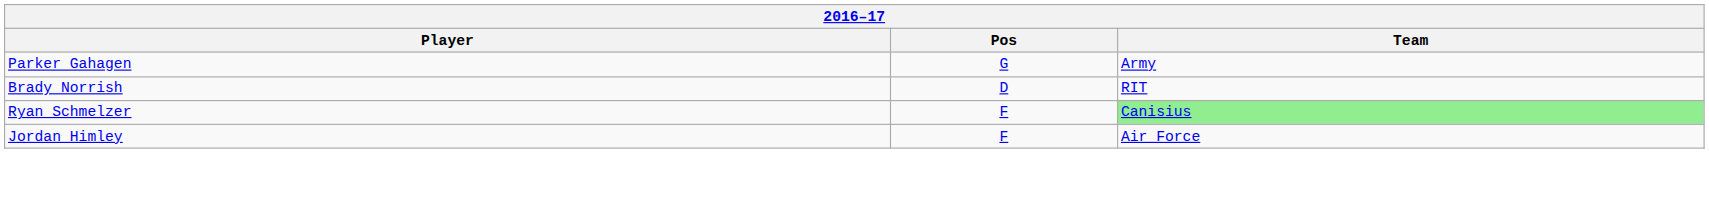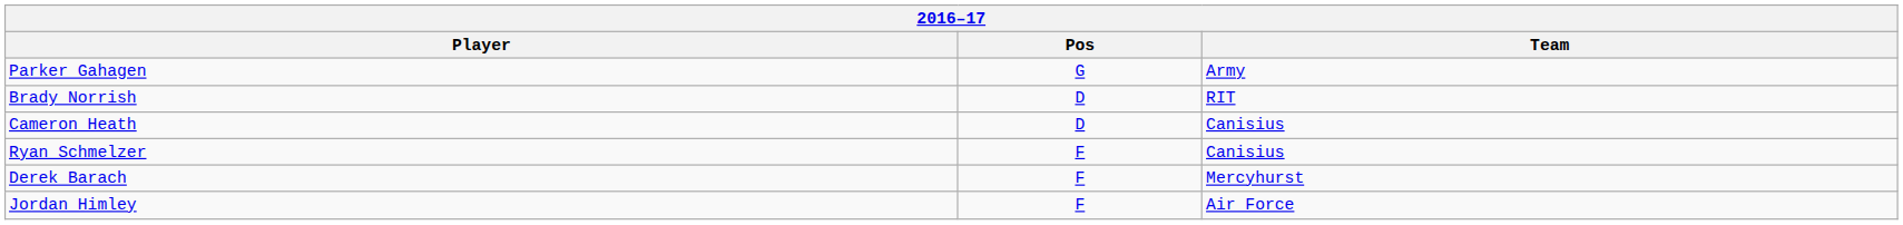+ row: Cameron Heath | D | Canisius
Ryan Schmelzer | Team: lightgreen background -> no background
+ row: Derek Barach | F | Mercyhurst
